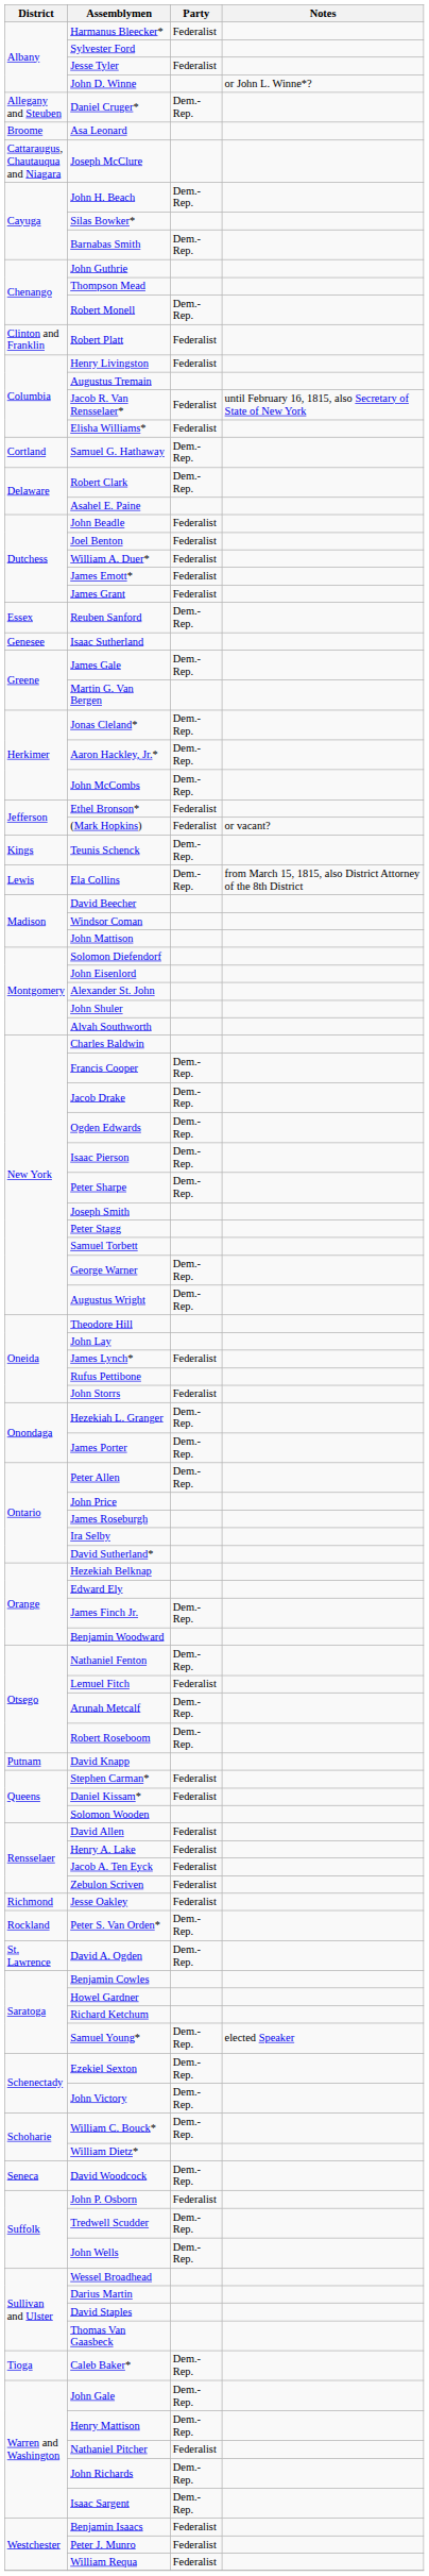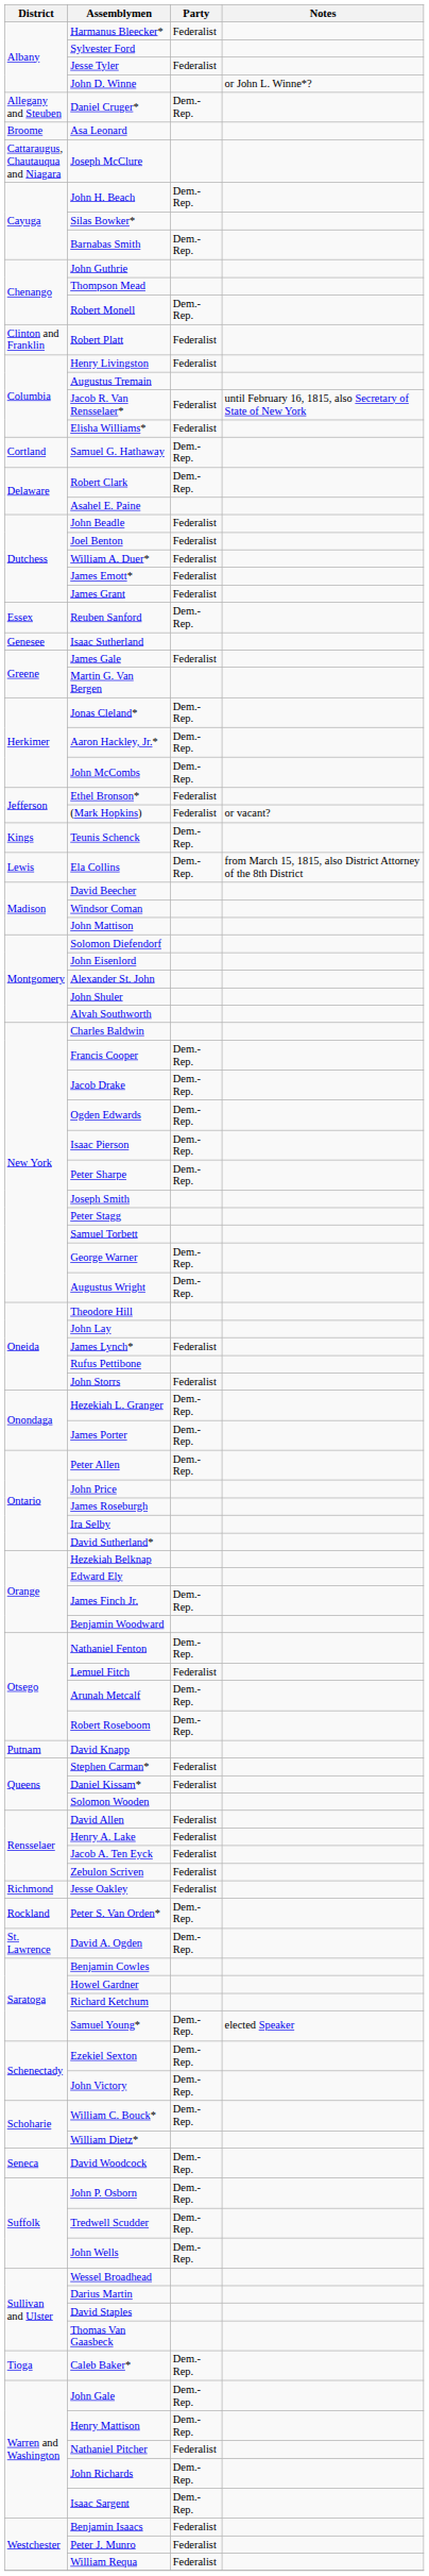James Gale | Party: Dem.-Rep. -> Federalist
John P. Osborn | Party: Federalist -> Dem.-Rep.
